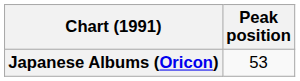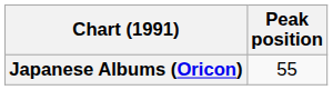Japanese Albums (Oricon) | Peak position: 53 -> 55
